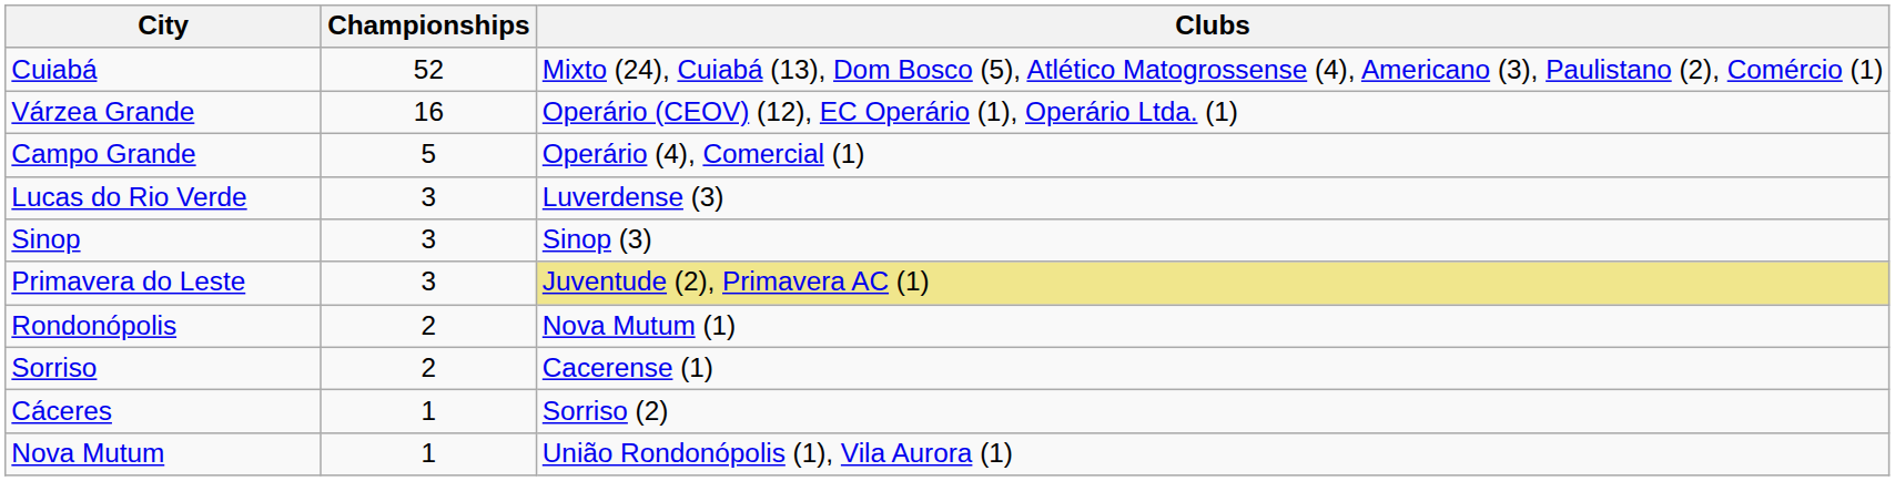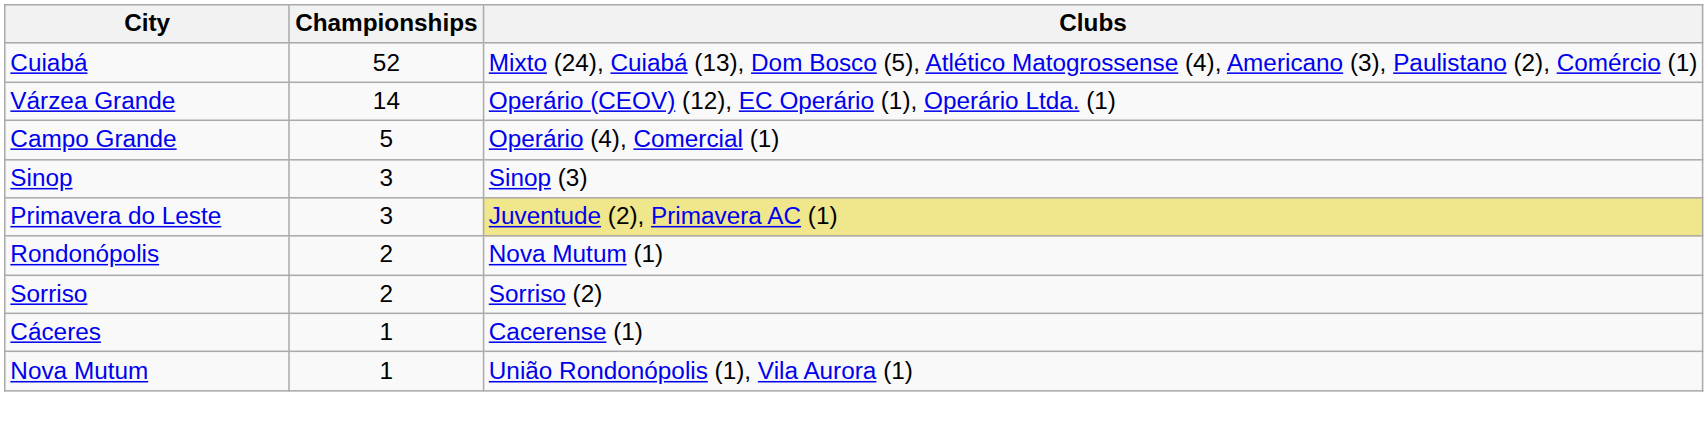Várzea Grande | Championships: 16 -> 14
- row: Lucas do Rio Verde | 3 | Luverdense (3)
Sorriso | Clubs: Cacerense (1) -> Sorriso (2)
Cáceres | Clubs: Sorriso (2) -> Cacerense (1)
